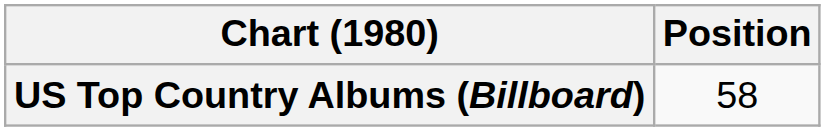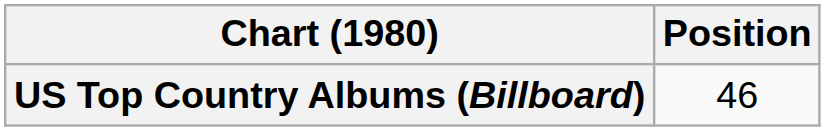US Top Country Albums (Billboard) | Position: 58 -> 46
